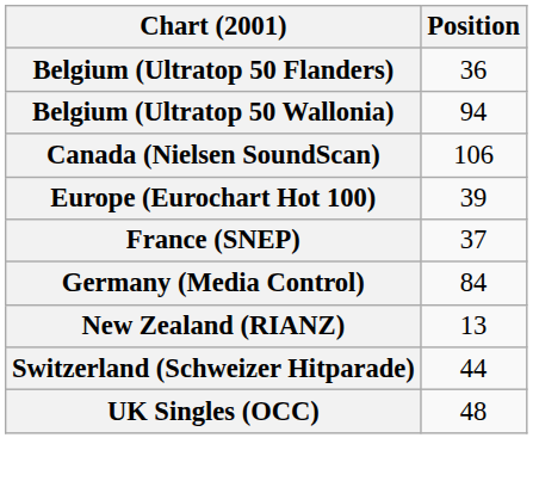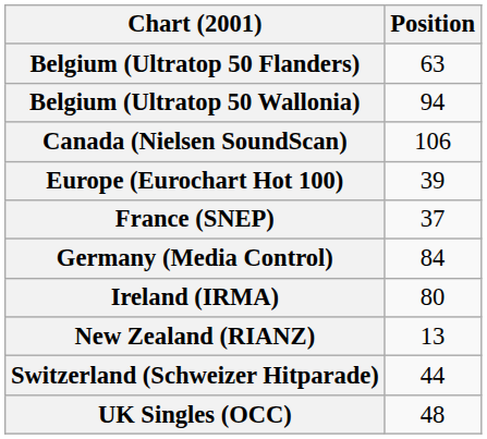Belgium (Ultratop 50 Flanders) | Position: 36 -> 63
+ row: Ireland (IRMA) | 80
